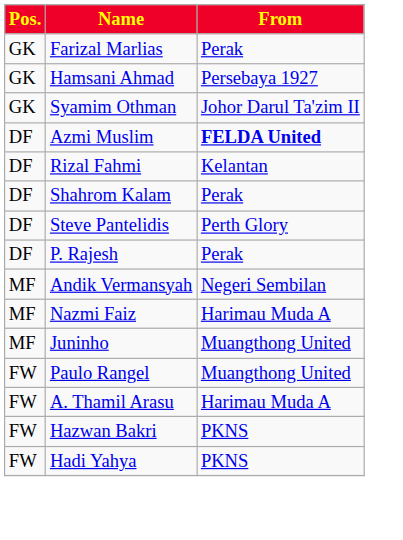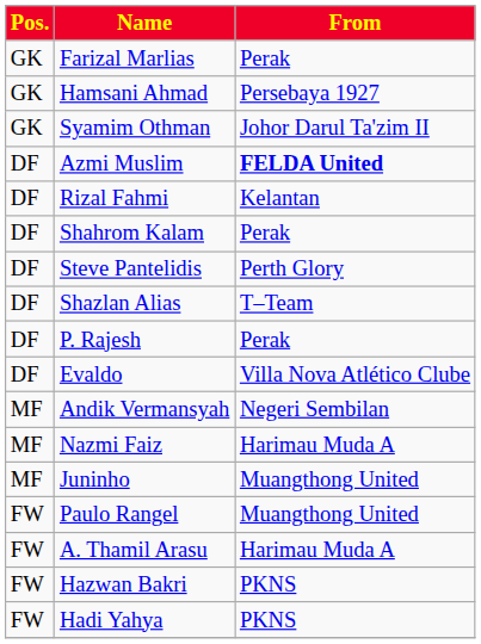+ row: DF | Shazlan Alias | T–Team
+ row: DF | Evaldo | Villa Nova Atlético Clube
